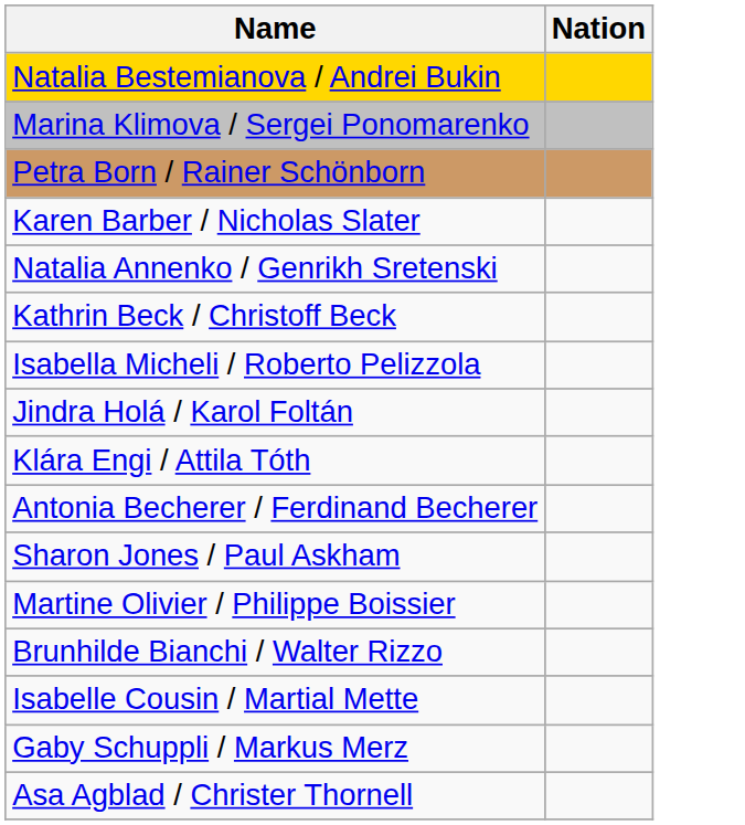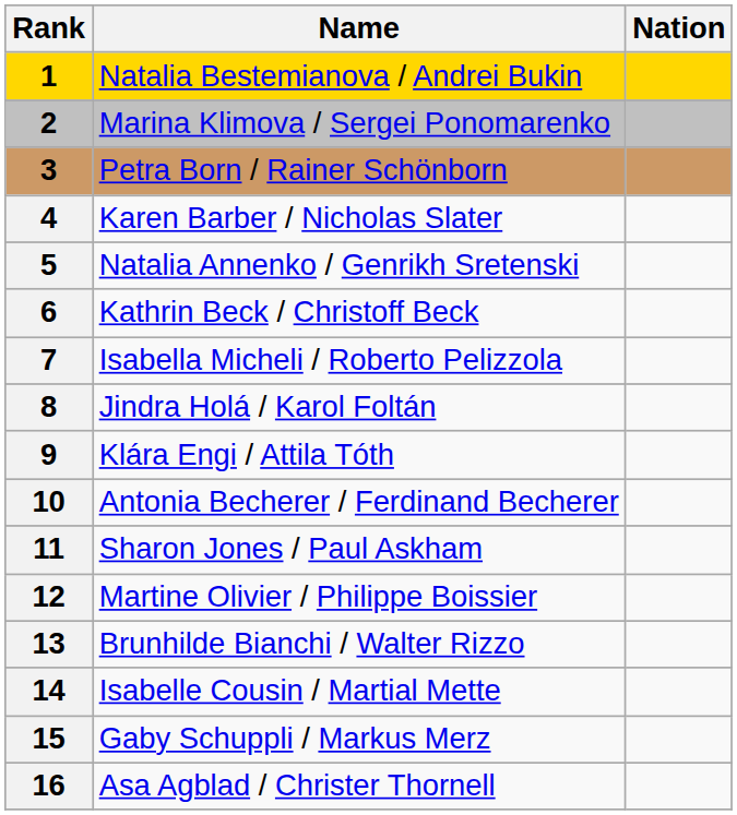+ column: Rank | 1 | 2 | 3 | 4 | 5 | 6 | 7 | 8 | 9 | 10 | 11 | 12 | 13 | 14 | 15 | 16
